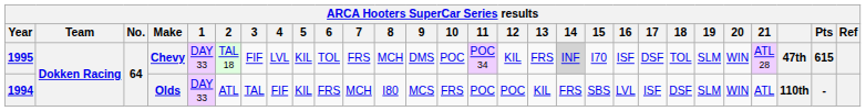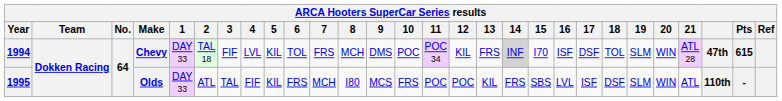Chevy | Year: 1995 -> 1994
Olds | Year: 1994 -> 1995
